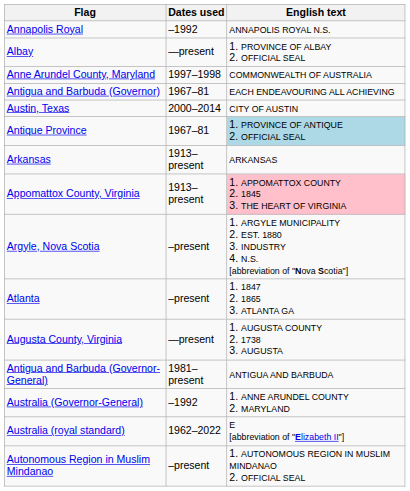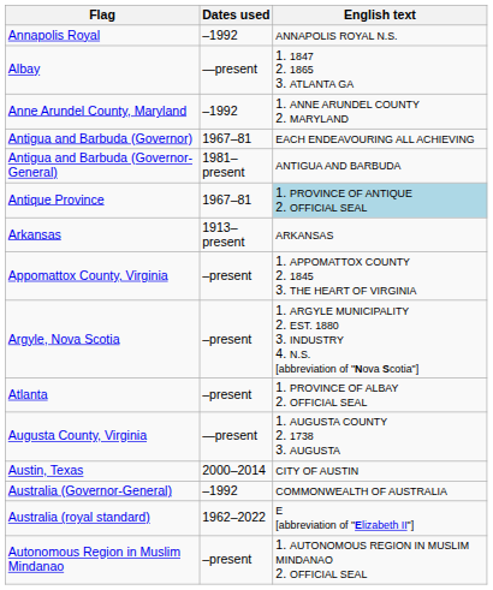Albay | English text: 1. PROVINCE OF ALBAY 2. OFFICIAL SEAL -> 1. 1847 2. 1865 3. ATLANTA GA
Anne Arundel County, Maryland | Dates used: 1997–1998 -> –1992
Anne Arundel County, Maryland | English text: COMMONWEALTH OF AUSTRALIA -> 1. ANNE ARUNDEL COUNTY 2. MARYLAND
rows swapped: Antigua and Barbuda (Governor-General) <-> Austin, Texas
Appomattox County, Virginia | Dates used: 1913–present -> –present
Appomattox County, Virginia | English text: pink background -> no background
Atlanta | English text: 1. 1847 2. 1865 3. ATLANTA GA -> 1. PROVINCE OF ALBAY 2. OFFICIAL SEAL
Australia (Governor-General) | English text: 1. ANNE ARUNDEL COUNTY 2. MARYLAND -> COMMONWEALTH OF AUSTRALIA
